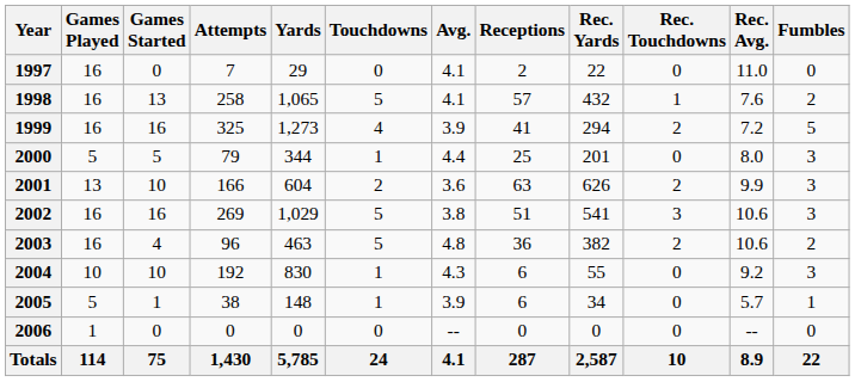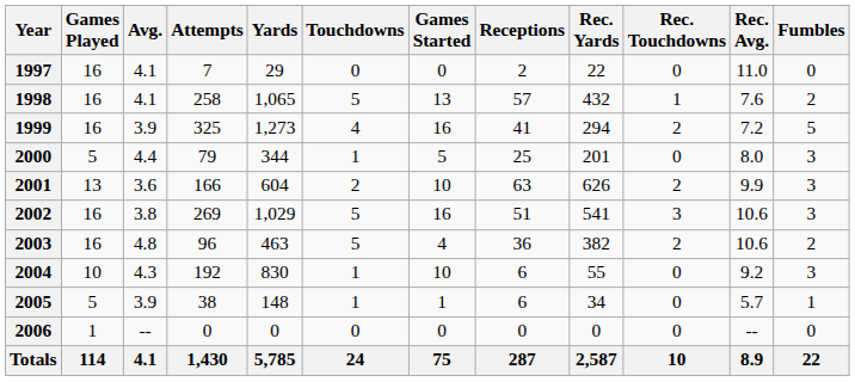columns swapped: Games Started <-> Avg.
